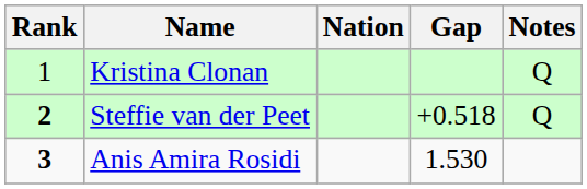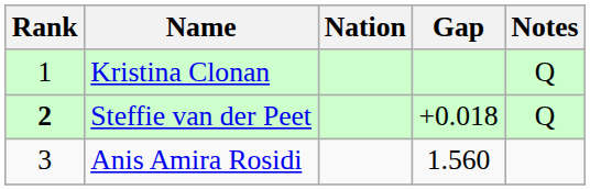Steffie van der Peet | Gap: +0.518 -> +0.018
Anis Amira Rosidi | Rank: bold -> normal
Anis Amira Rosidi | Gap: 1.530 -> 1.560
